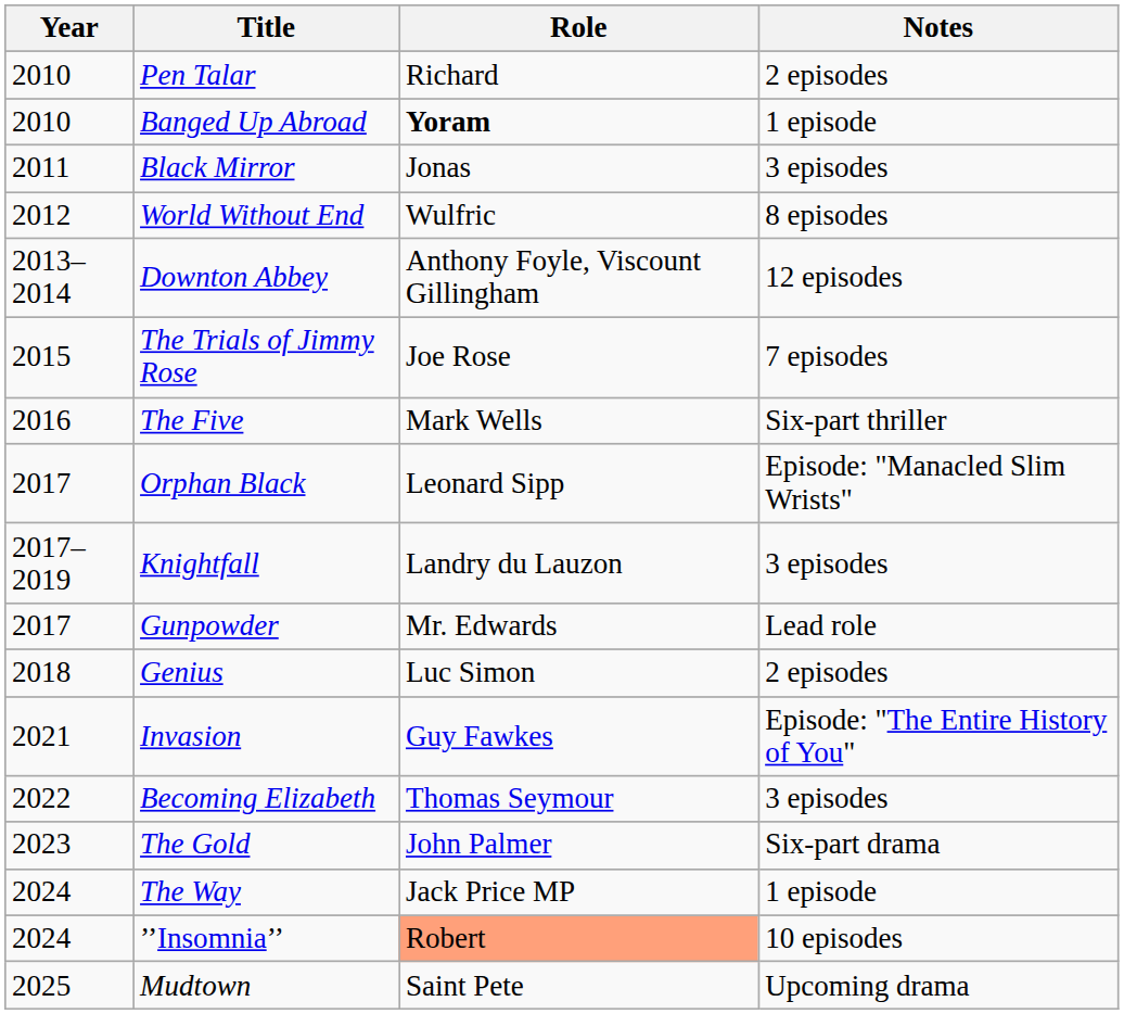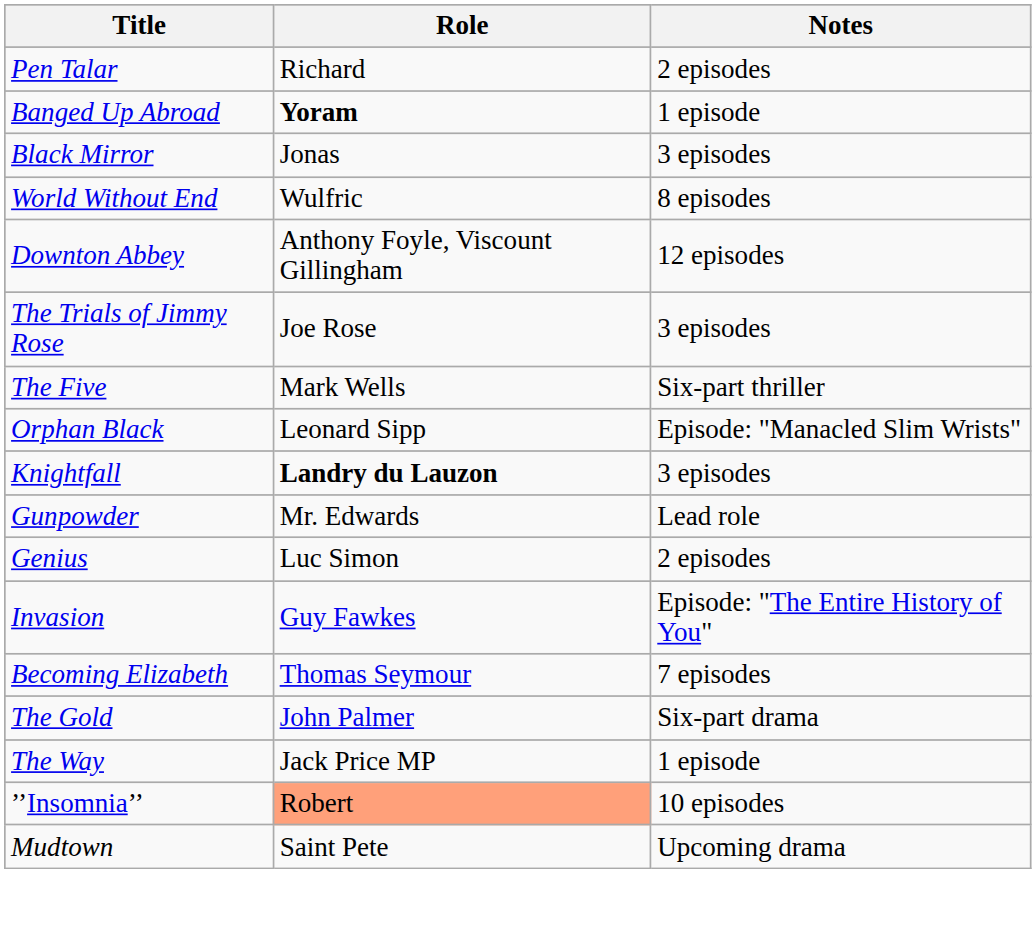- column: Year | 2010 | 2010 | 2011 | 2012 | 2013–2014 | 2015 | 2016 | 2017 | 2017–2019 | 2017 | 2018 | 2021 | 2022 | 2023 | 2024 | 2024 | 2025
The Trials of Jimmy Rose | Notes: 7 episodes -> 3 episodes
Knightfall | Role: normal -> bold
Becoming Elizabeth | Notes: 3 episodes -> 7 episodes
